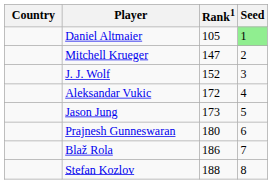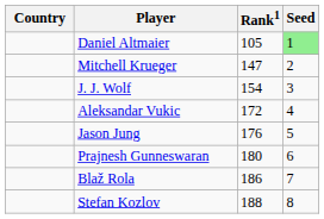J. J. Wolf | Rank1: 152 -> 154
Jason Jung | Rank1: 173 -> 176
